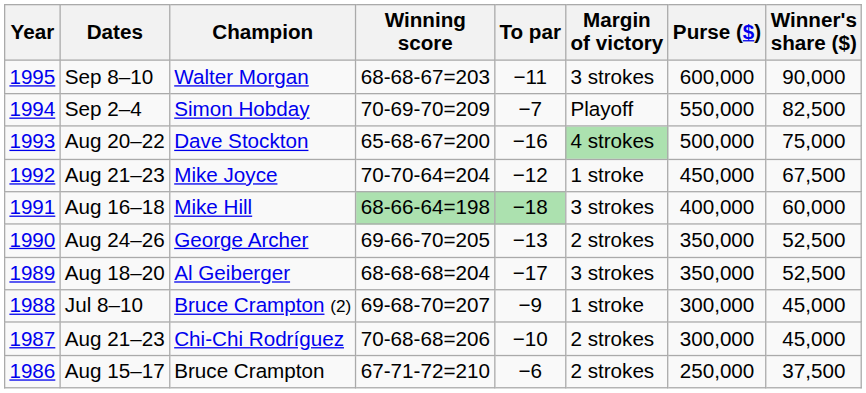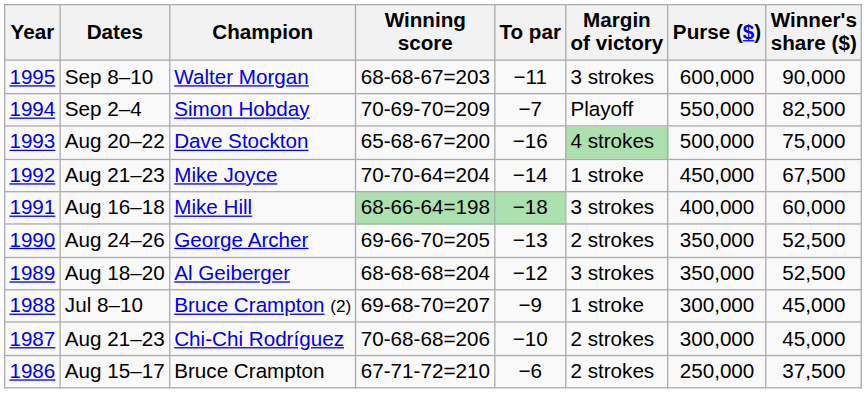Mike Joyce | To par: −12 -> −14
Al Geiberger | To par: −17 -> −12
